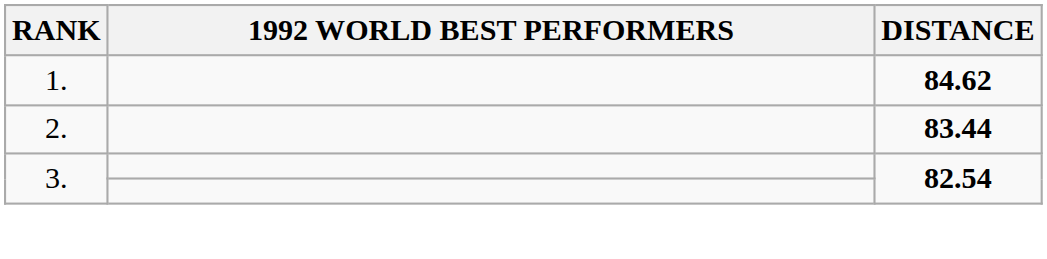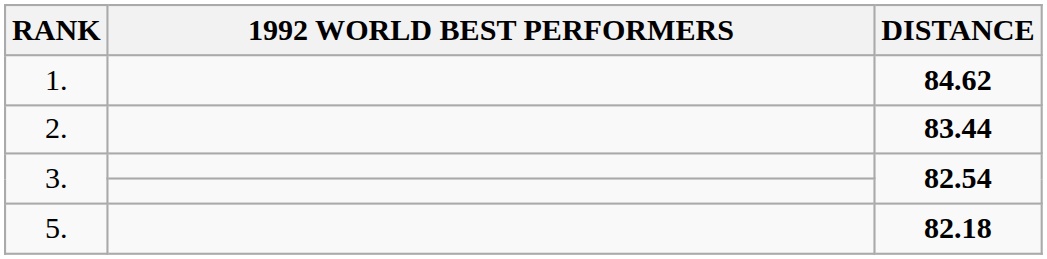+ row: 5. | 82.18
